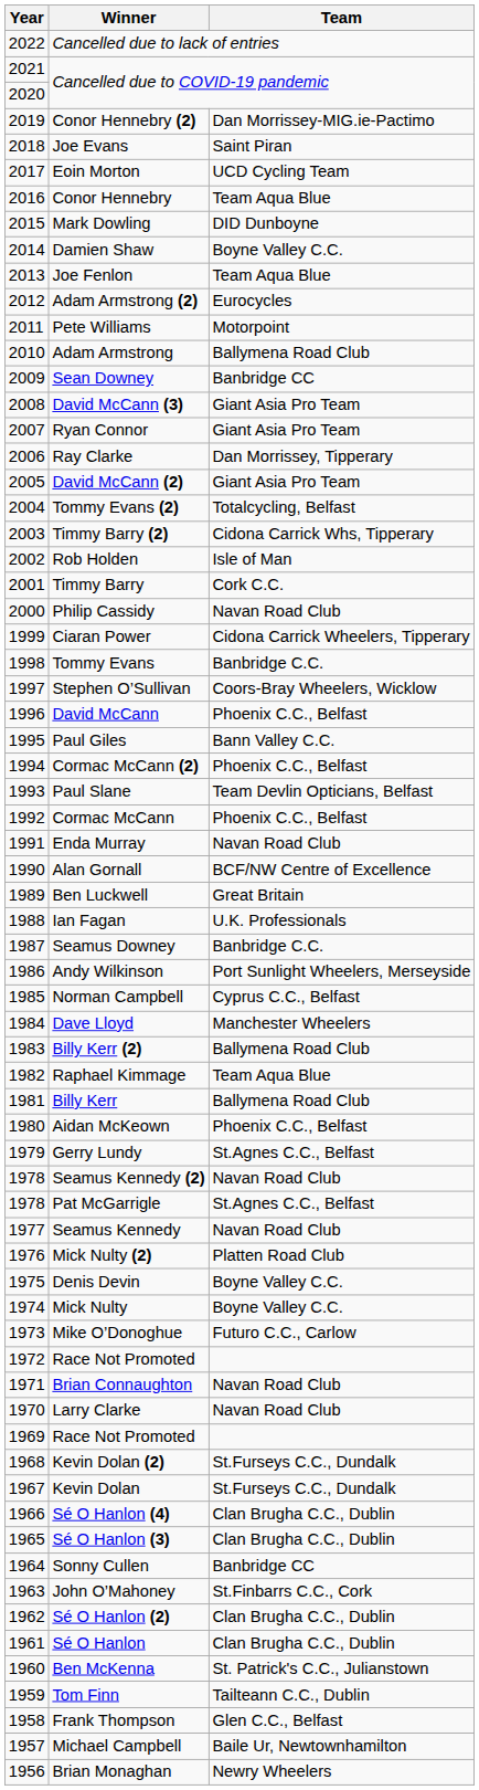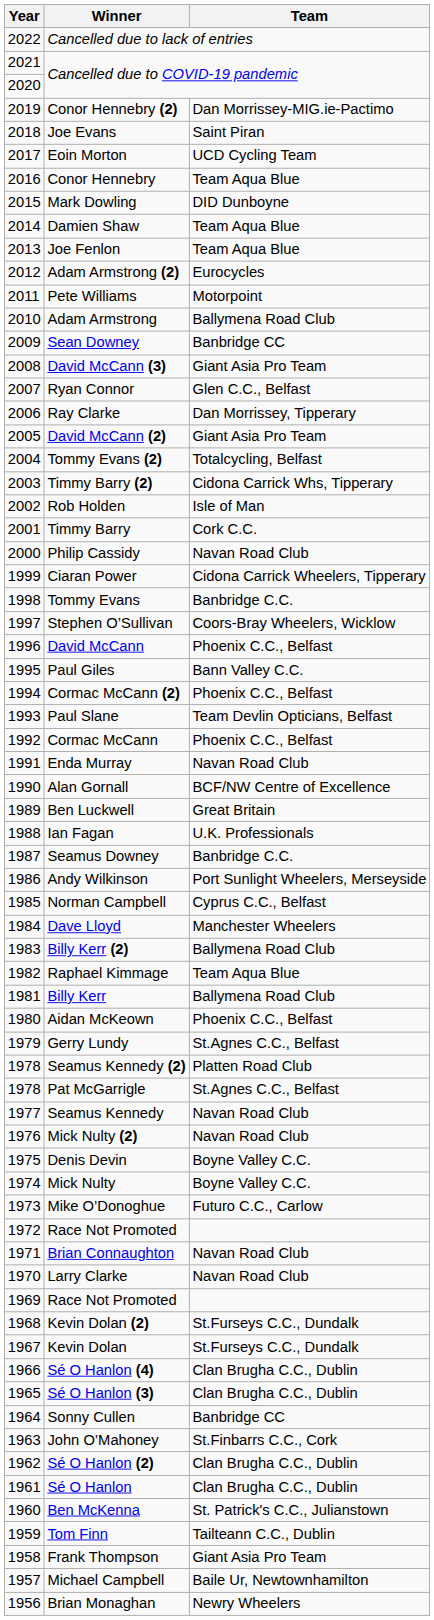Damien Shaw | Team: Boyne Valley C.C. -> Team Aqua Blue
Ryan Connor | Team: Giant Asia Pro Team -> Glen C.C., Belfast
Seamus Kennedy (2) | Team: Navan Road Club -> Platten Road Club
Mick Nulty (2) | Team: Platten Road Club -> Navan Road Club
Frank Thompson | Team: Glen C.C., Belfast -> Giant Asia Pro Team
